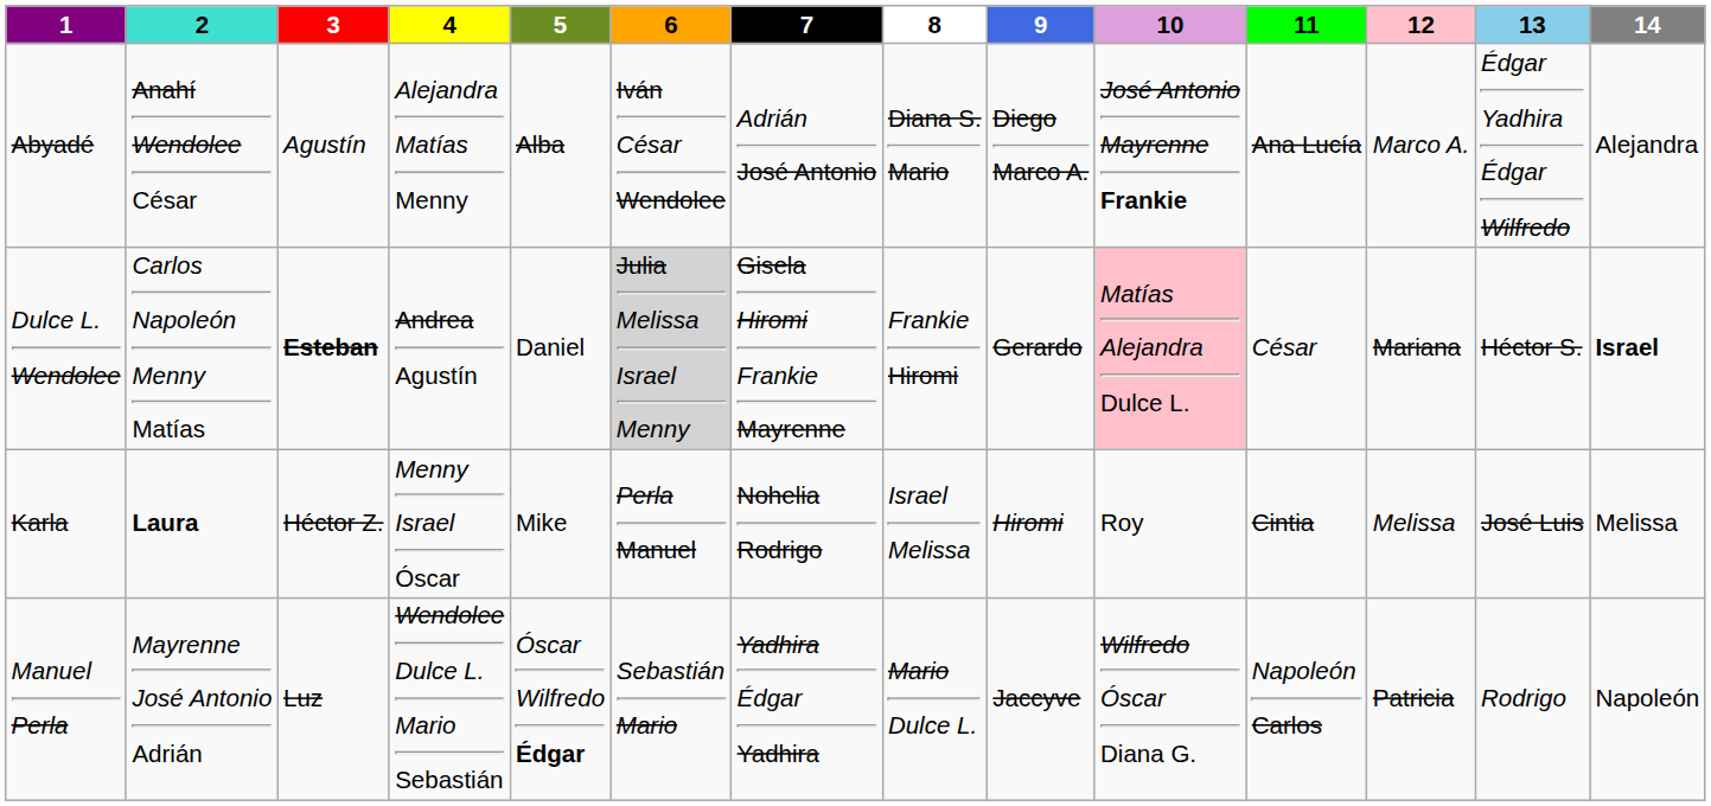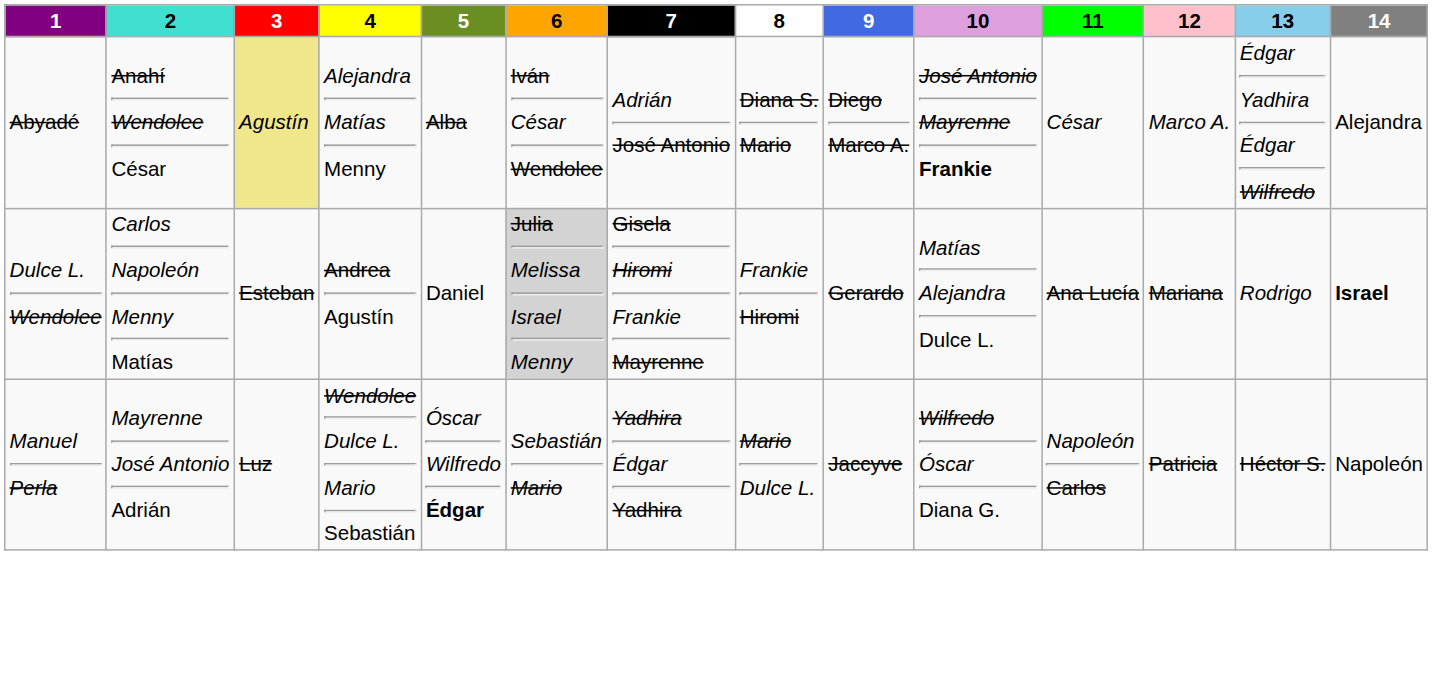Abyadé | 3: no background -> khaki background
Abyadé | 11: Ana Lucía -> César
Dulce L. Wendolee | 3: bold -> normal
Dulce L. Wendolee | 10: pink background -> no background
Dulce L. Wendolee | 11: César -> Ana Lucía
Dulce L. Wendolee | 13: Héctor S. -> Rodrigo
- row: Karla | Laura | Héctor Z. | Menny Israel Óscar | Mike | Perla Manuel | Nohelia Rodrigo | Israel Melissa | Hiromi | Roy | Cintia | Melissa | José Luis | Melissa
Manuel Perla | 13: Rodrigo -> Héctor S.
